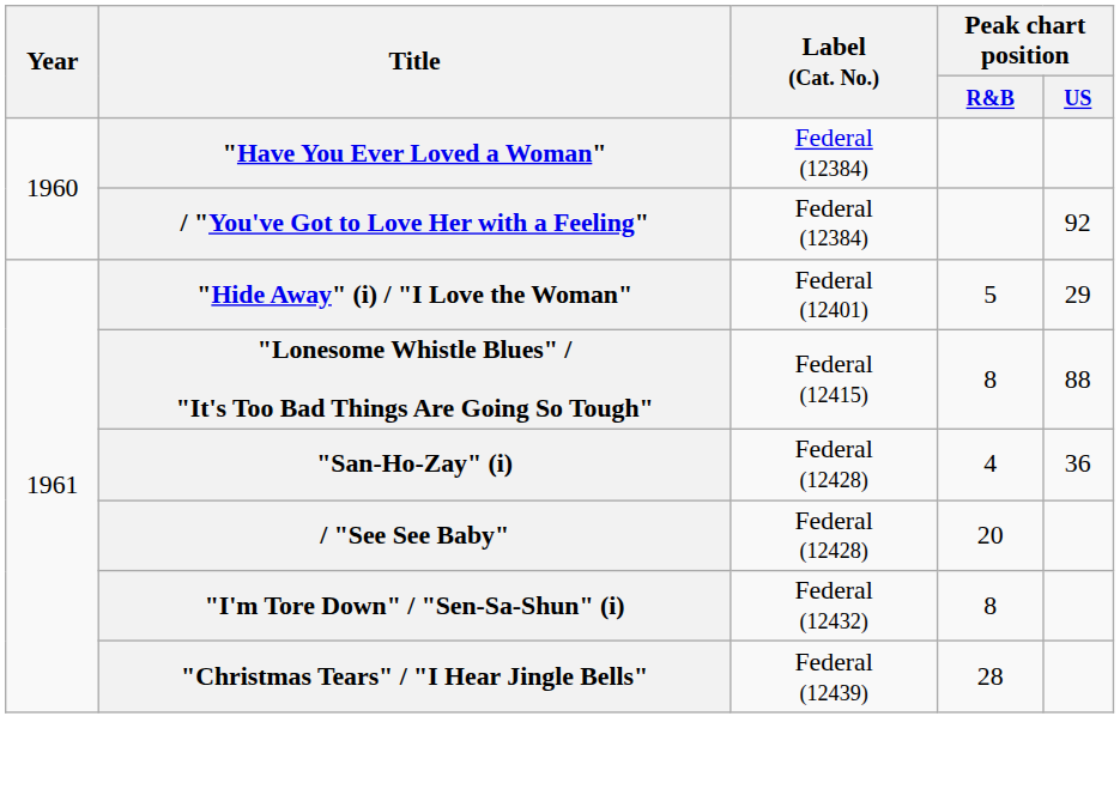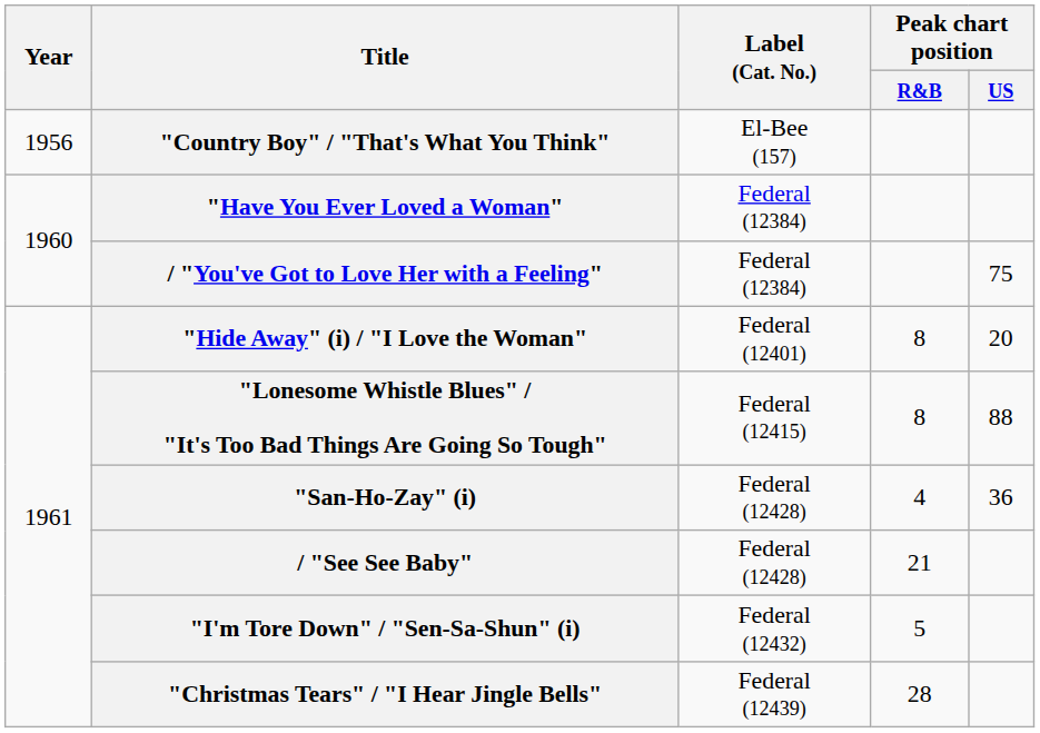+ row: 1956 | "Country Boy" / "That's What You Think" | El-Bee (157)
/ "You've Got to Love Her with a Feeling" | Peak chart position / US: 92 -> 75
"Hide Away" (i) / "I Love the Woman" | Peak chart position / R&B: 5 -> 8
"Hide Away" (i) / "I Love the Woman" | Peak chart position / US: 29 -> 20
/ "See See Baby" | Peak chart position / R&B: 20 -> 21
"I'm Tore Down" / "Sen-Sa-Shun" (i) | Peak chart position / R&B: 8 -> 5
